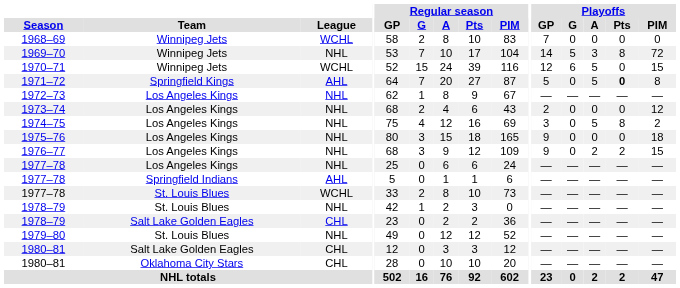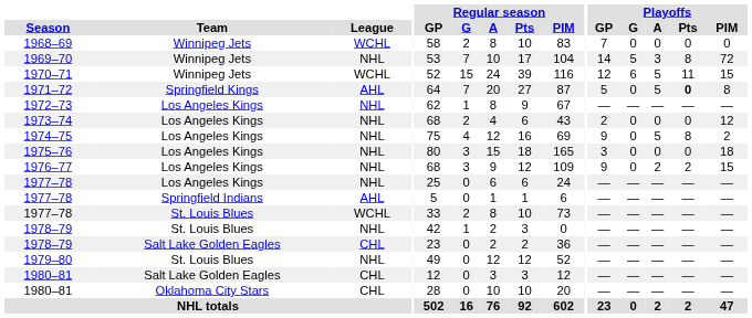1970–71 | Playoffs / Pts: 0 -> 11
1974–75 | Playoffs / GP: 3 -> 9
1975–76 | Playoffs / GP: 9 -> 3
